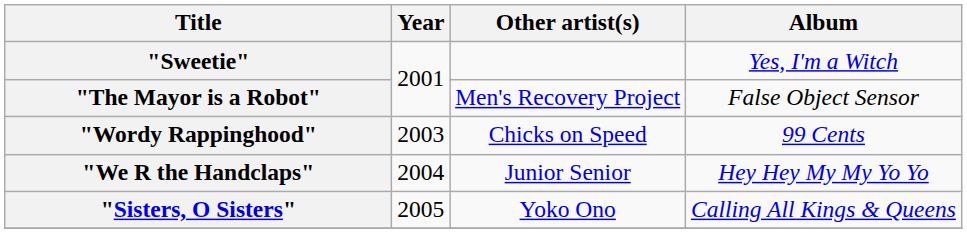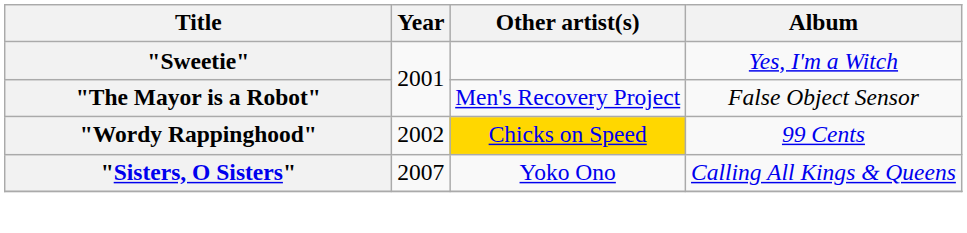"Wordy Rappinghood" | Year: 2003 -> 2002
"Wordy Rappinghood" | Other artist(s): no background -> gold background
- row: "We R the Handclaps" | 2004 | Junior Senior | Hey Hey My My Yo Yo
"Sisters, O Sisters" | Year: 2005 -> 2007
